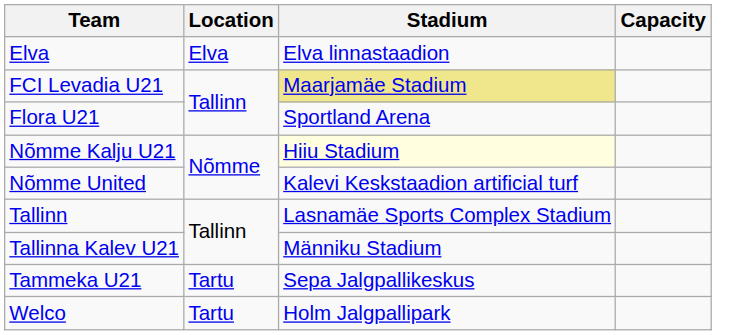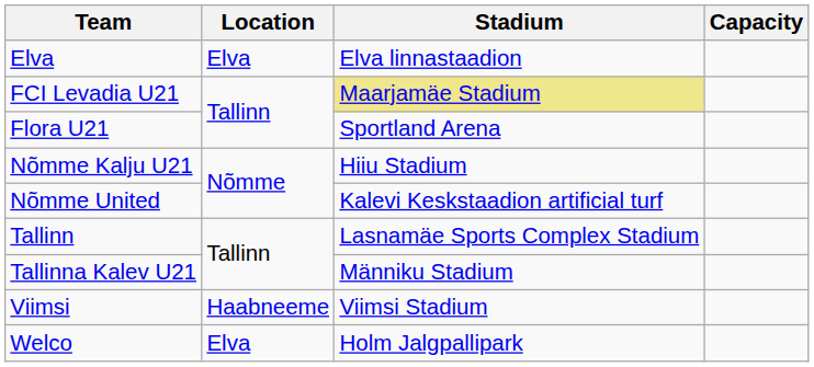Nõmme Kalju U21 | Stadium: lightyellow background -> no background
- row: Tammeka U21 | Tartu | Sepa Jalgpallikeskus
+ row: Viimsi | Haabneeme | Viimsi Stadium
Welco | Location: Tartu -> Elva
